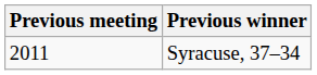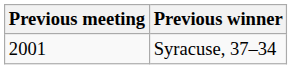Syracuse, 37–34 | Previous meeting: 2011 -> 2001
